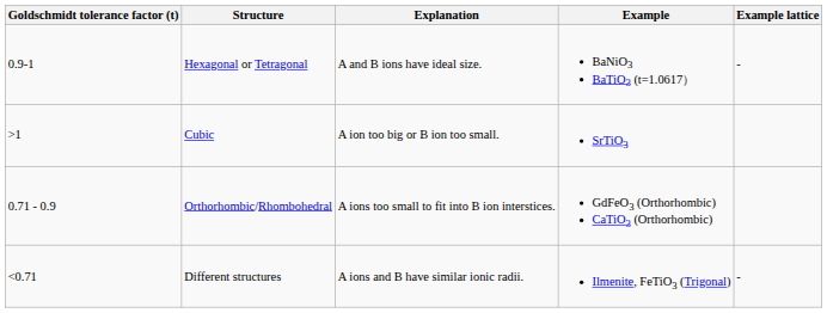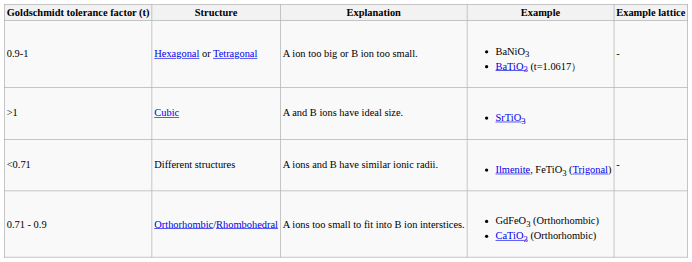Hexagonal or Tetragonal | Explanation: A and B ions have ideal size. -> A ion too big or B ion too small.
Cubic | Explanation: A ion too big or B ion too small. -> A and B ions have ideal size.
rows swapped: Orthorhombic/Rhombohedral <-> Different structures
